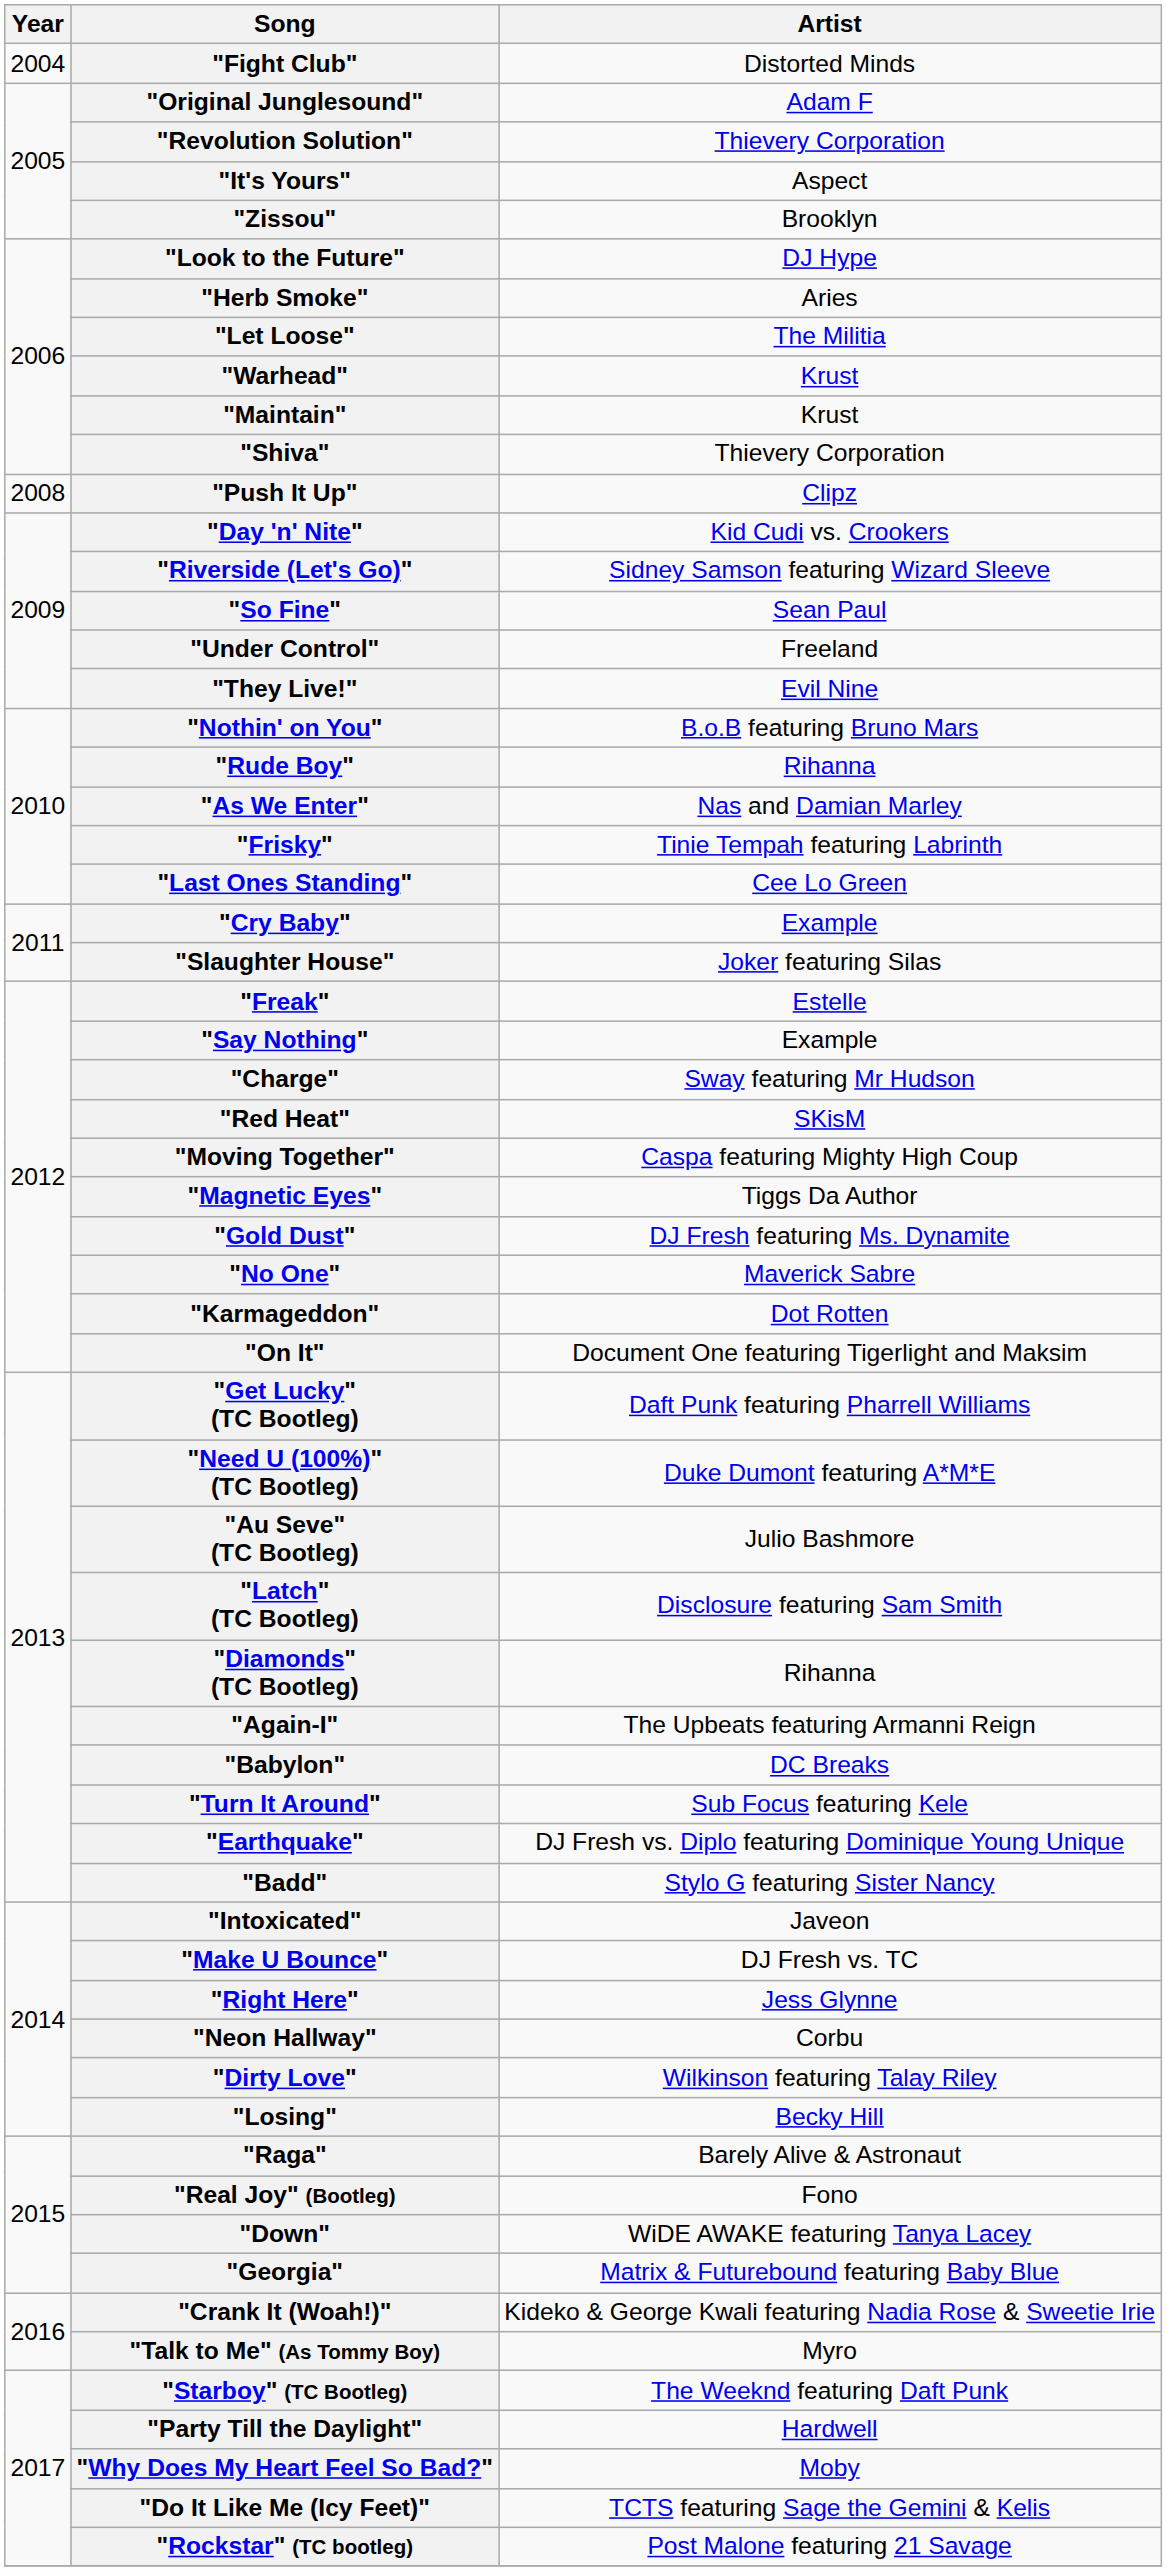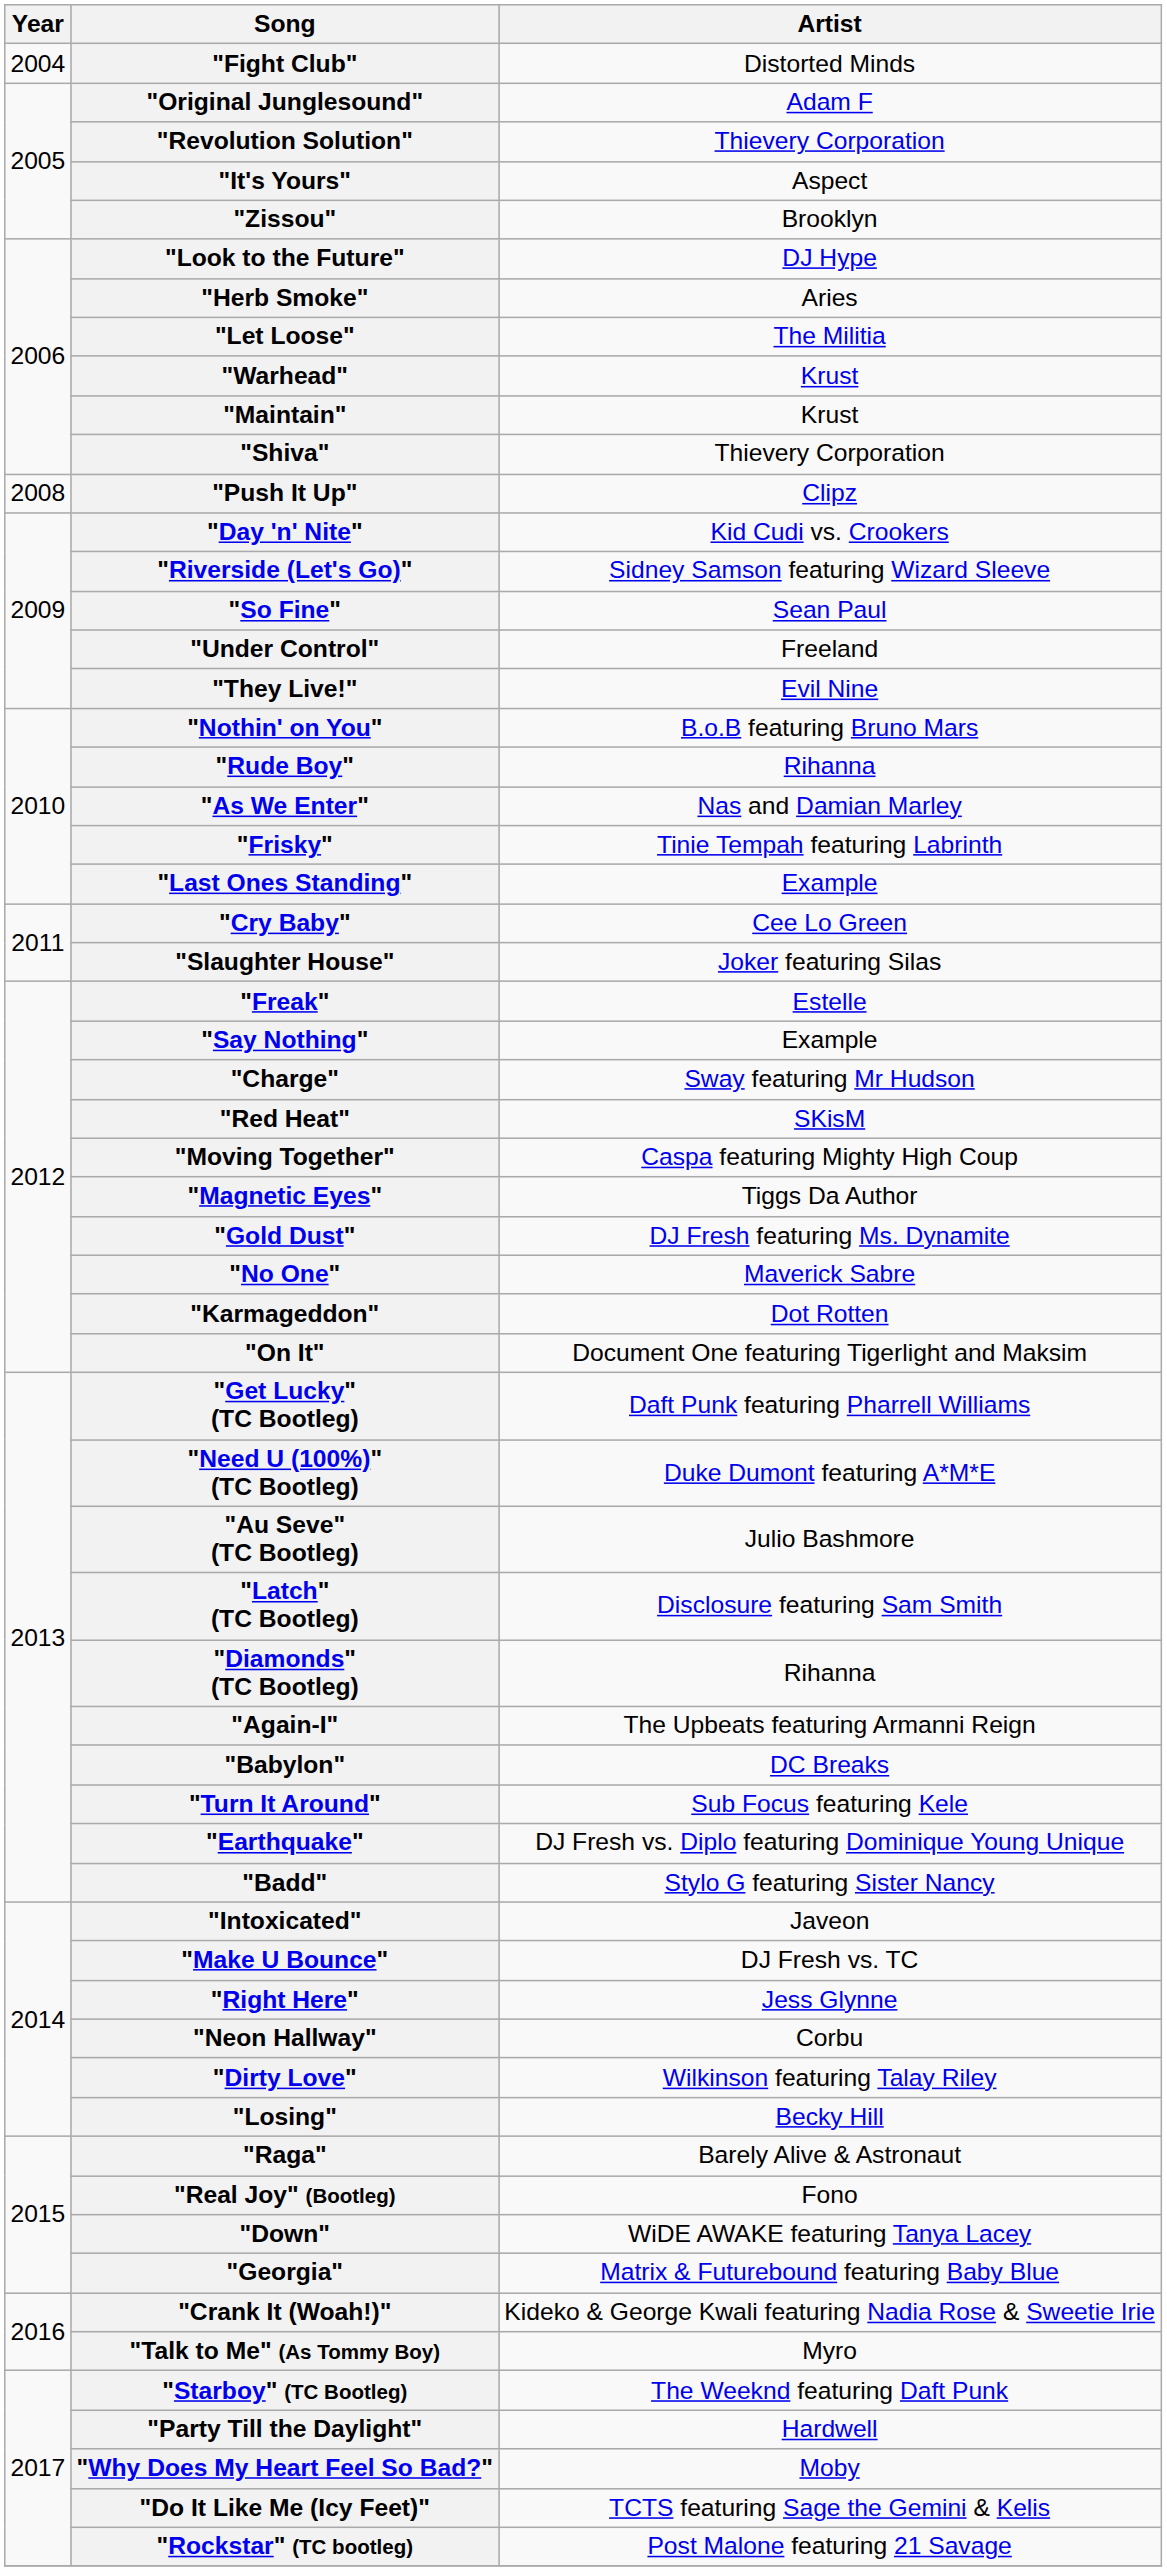"Last Ones Standing" | Artist: Cee Lo Green -> Example
"Cry Baby" | Artist: Example -> Cee Lo Green
